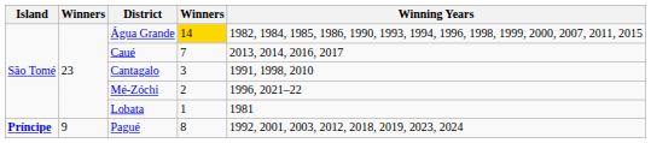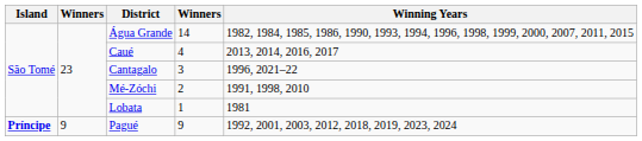Água Grande | column 4: gold background -> no background
Caué | column 4: 7 -> 4
Cantagalo | Winning Years: 1991, 1998, 2010 -> 1996, 2021–22
Mé-Zóchi | Winning Years: 1996, 2021–22 -> 1991, 1998, 2010
Pagué | column 4: 8 -> 9
